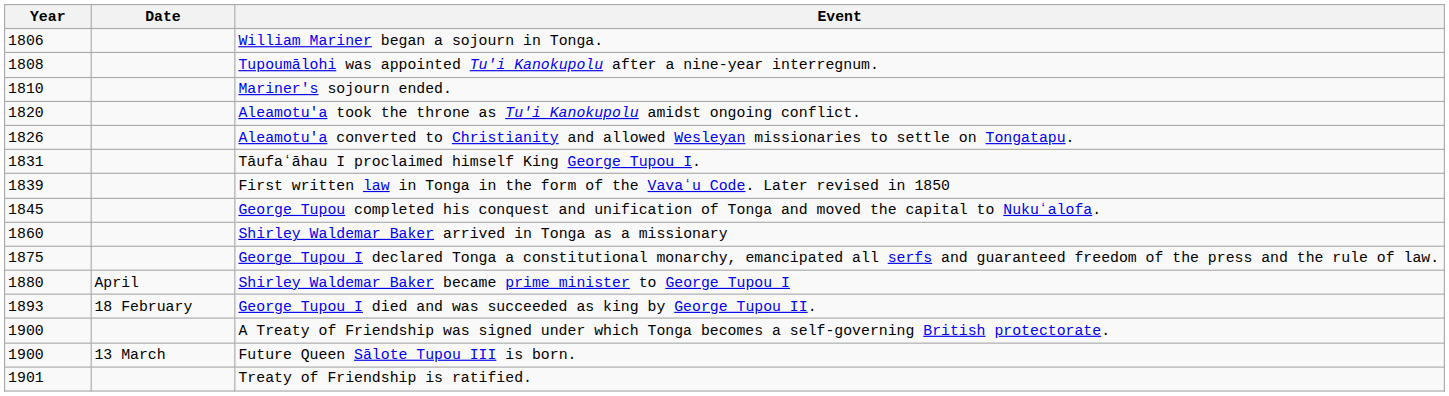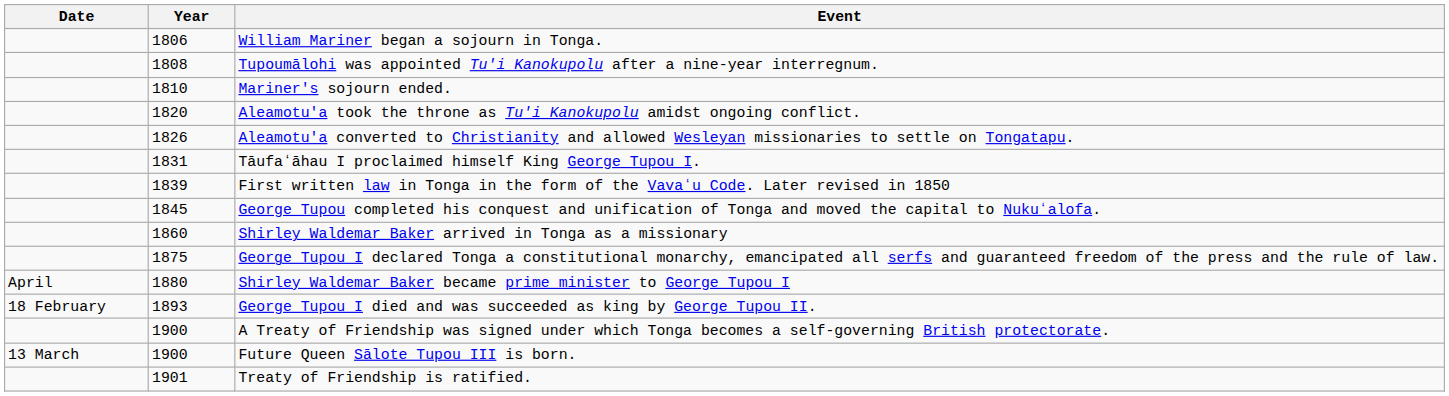columns swapped: Year <-> Date
